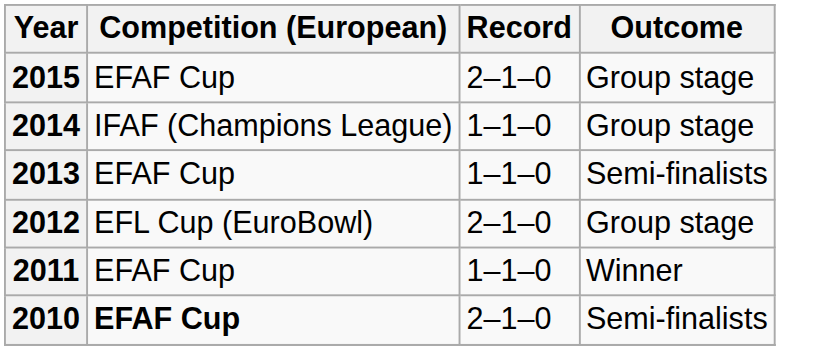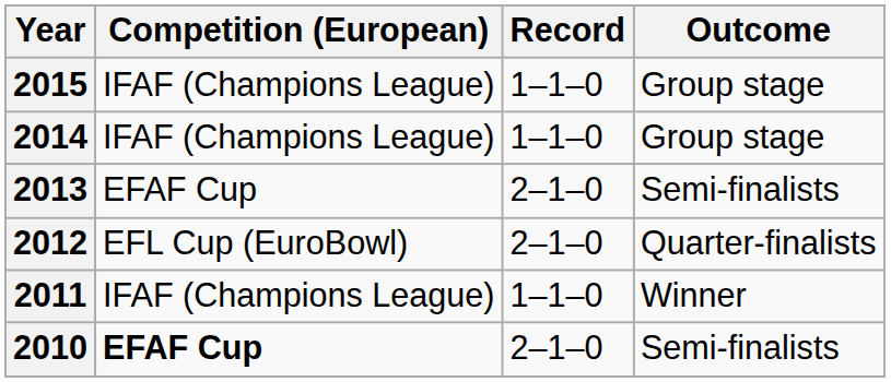2015 | Competition (European): EFAF Cup -> IFAF (Champions League)
2015 | Record: 2–1–0 -> 1–1–0
2013 | Record: 1–1–0 -> 2–1–0
2012 | Outcome: Group stage -> Quarter-finalists
2011 | Competition (European): EFAF Cup -> IFAF (Champions League)
